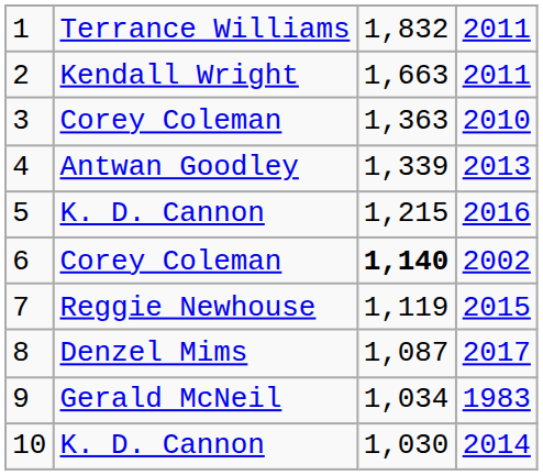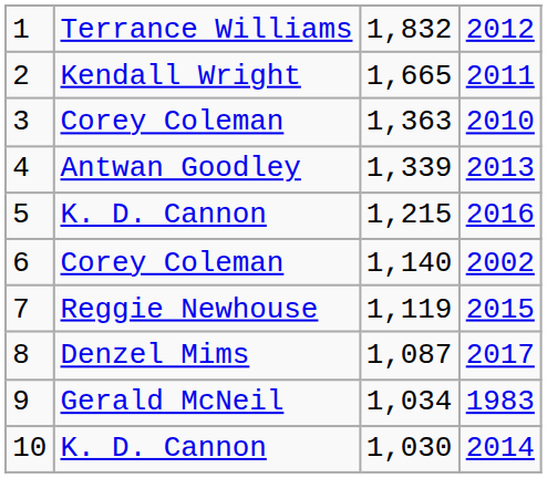1 | column 4: 2011 -> 2012
2 | column 3: 1,663 -> 1,665
6 | column 3: bold -> normal
